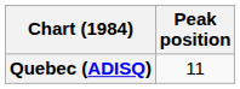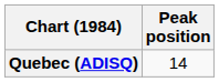Quebec (ADISQ) | Peak position: 11 -> 14
